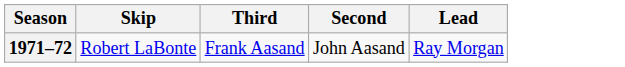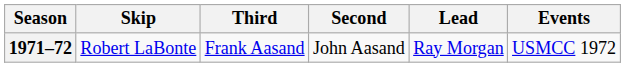+ column: Events | USMCC 1972
